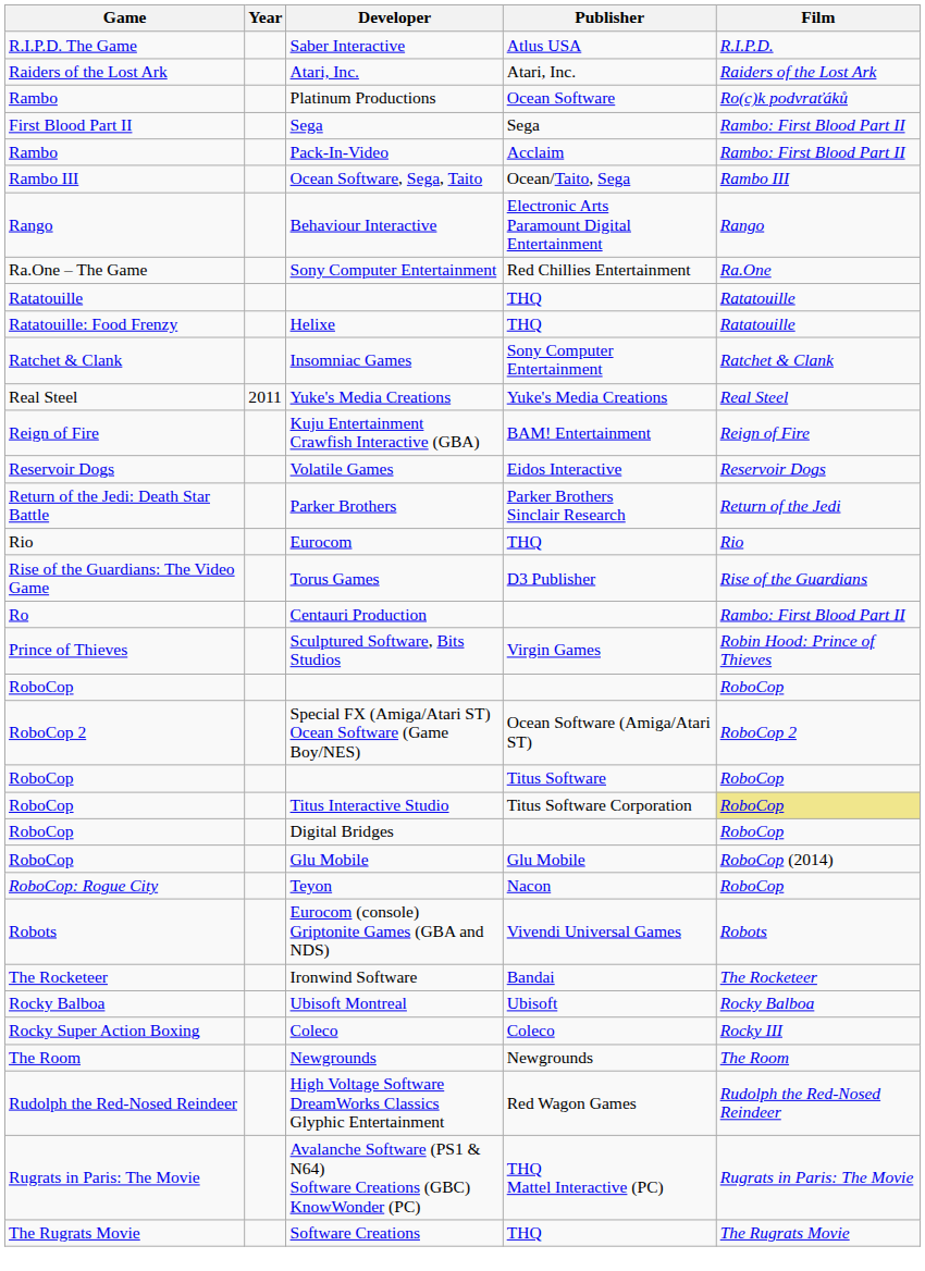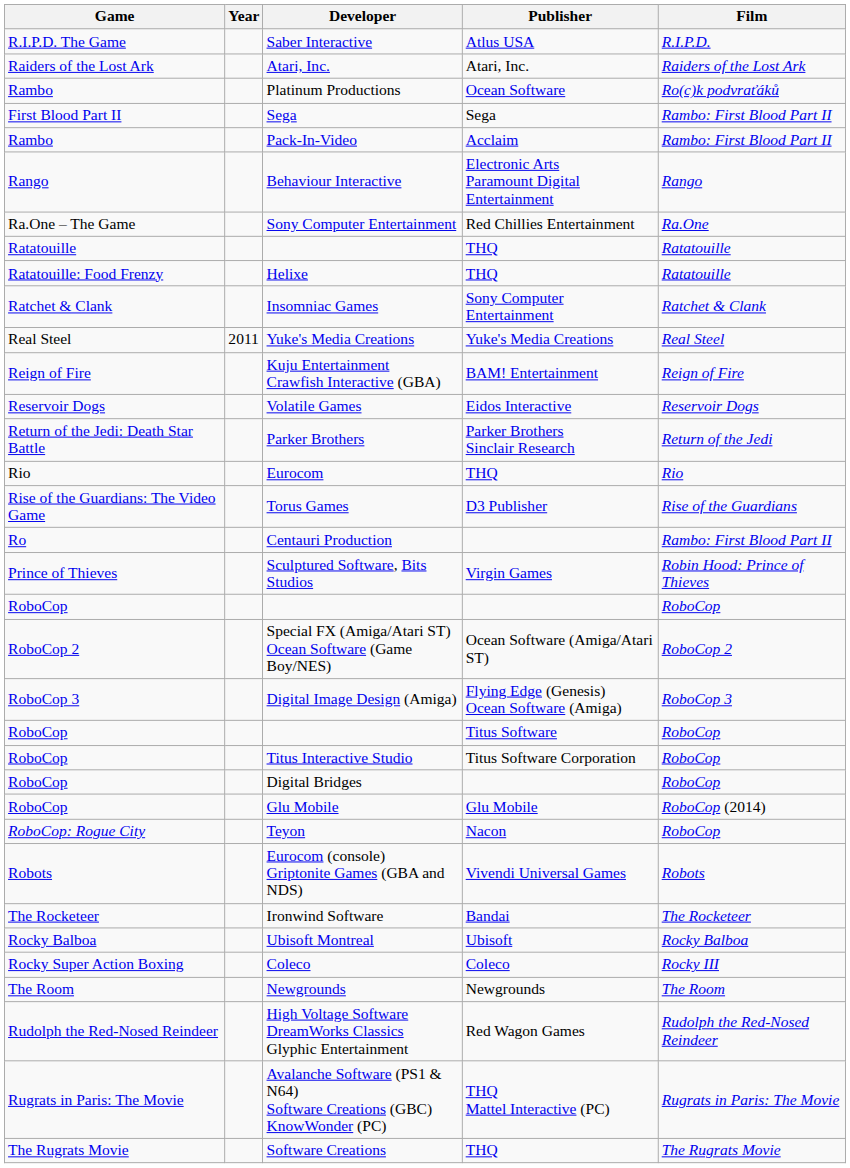- row: Rambo III | Ocean Software, Sega, Taito | Ocean/Taito, Sega | Rambo III
+ row: RoboCop 3 | Digital Image Design (Amiga) | Flying Edge (Genesis) Ocean Software (Amiga) | RoboCop 3
Titus Interactive Studio | Film: khaki background -> no background
